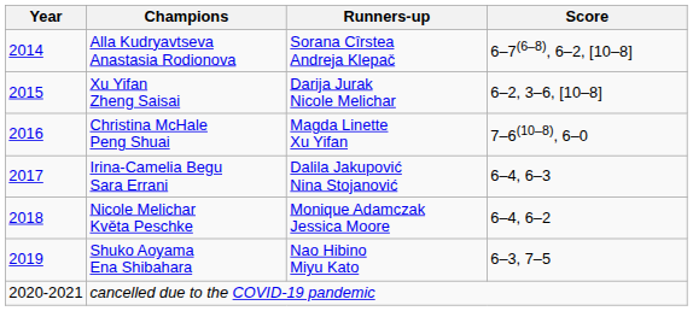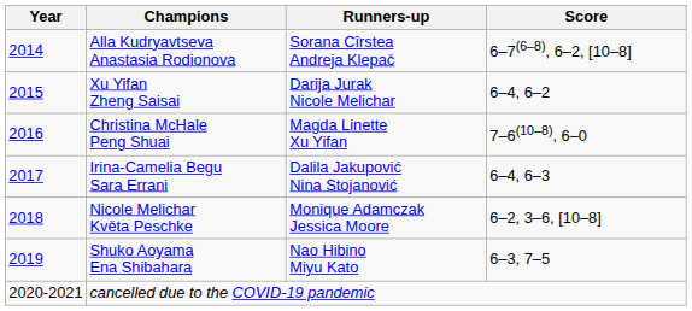Xu Yifan Zheng Saisai | Score: 6–2, 3–6, [10–8] -> 6–4, 6–2
Nicole Melichar Květa Peschke | Score: 6–4, 6–2 -> 6–2, 3–6, [10–8]
